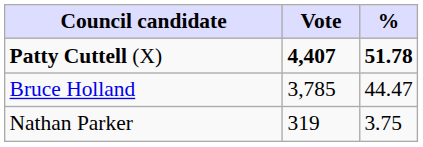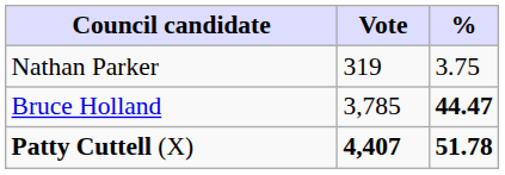rows swapped: Patty Cuttell (X) <-> Nathan Parker
Bruce Holland | %: normal -> bold
